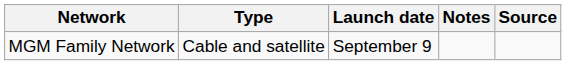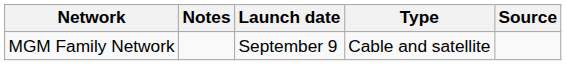columns swapped: Type <-> Notes
